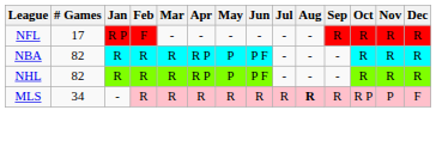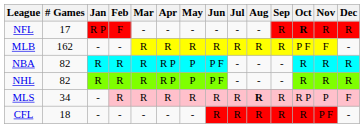NFL | Oct: normal -> bold
+ row: MLB | 162 | - | - | R | R | R | R | R | R | R | P F | F | -
+ row: CFL | 18 | - | - | - | - | - | R | R | R | R | R | P F | -
